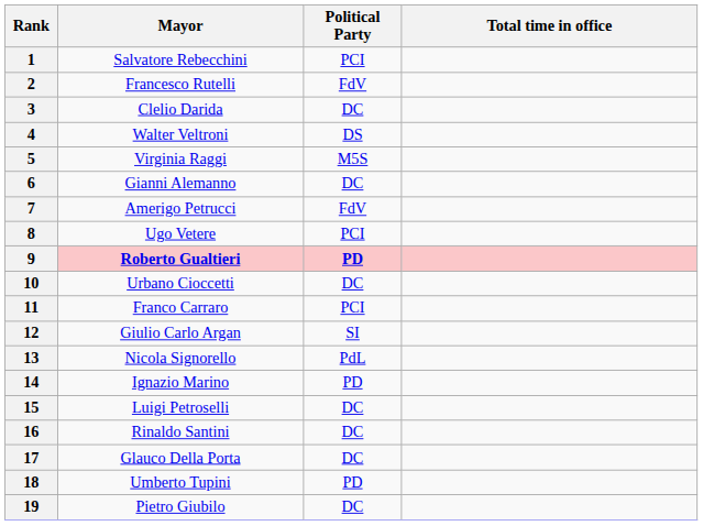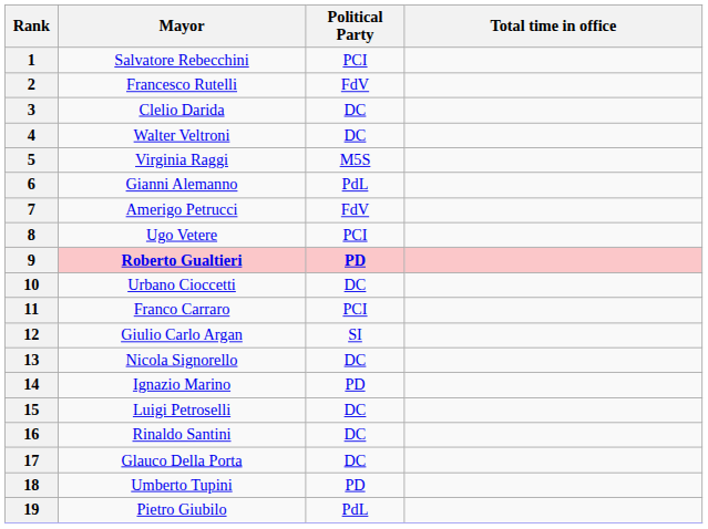4 | Political Party: DS -> DC
6 | Political Party: DC -> PdL
13 | Political Party: PdL -> DC
19 | Political Party: DC -> PdL
